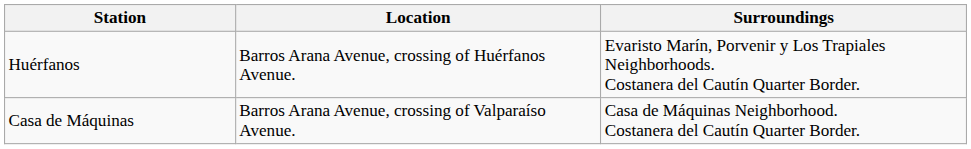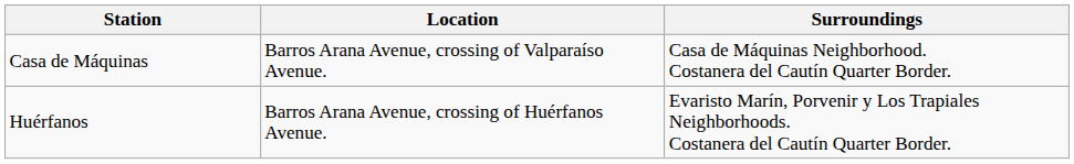rows swapped: Huérfanos <-> Casa de Máquinas
